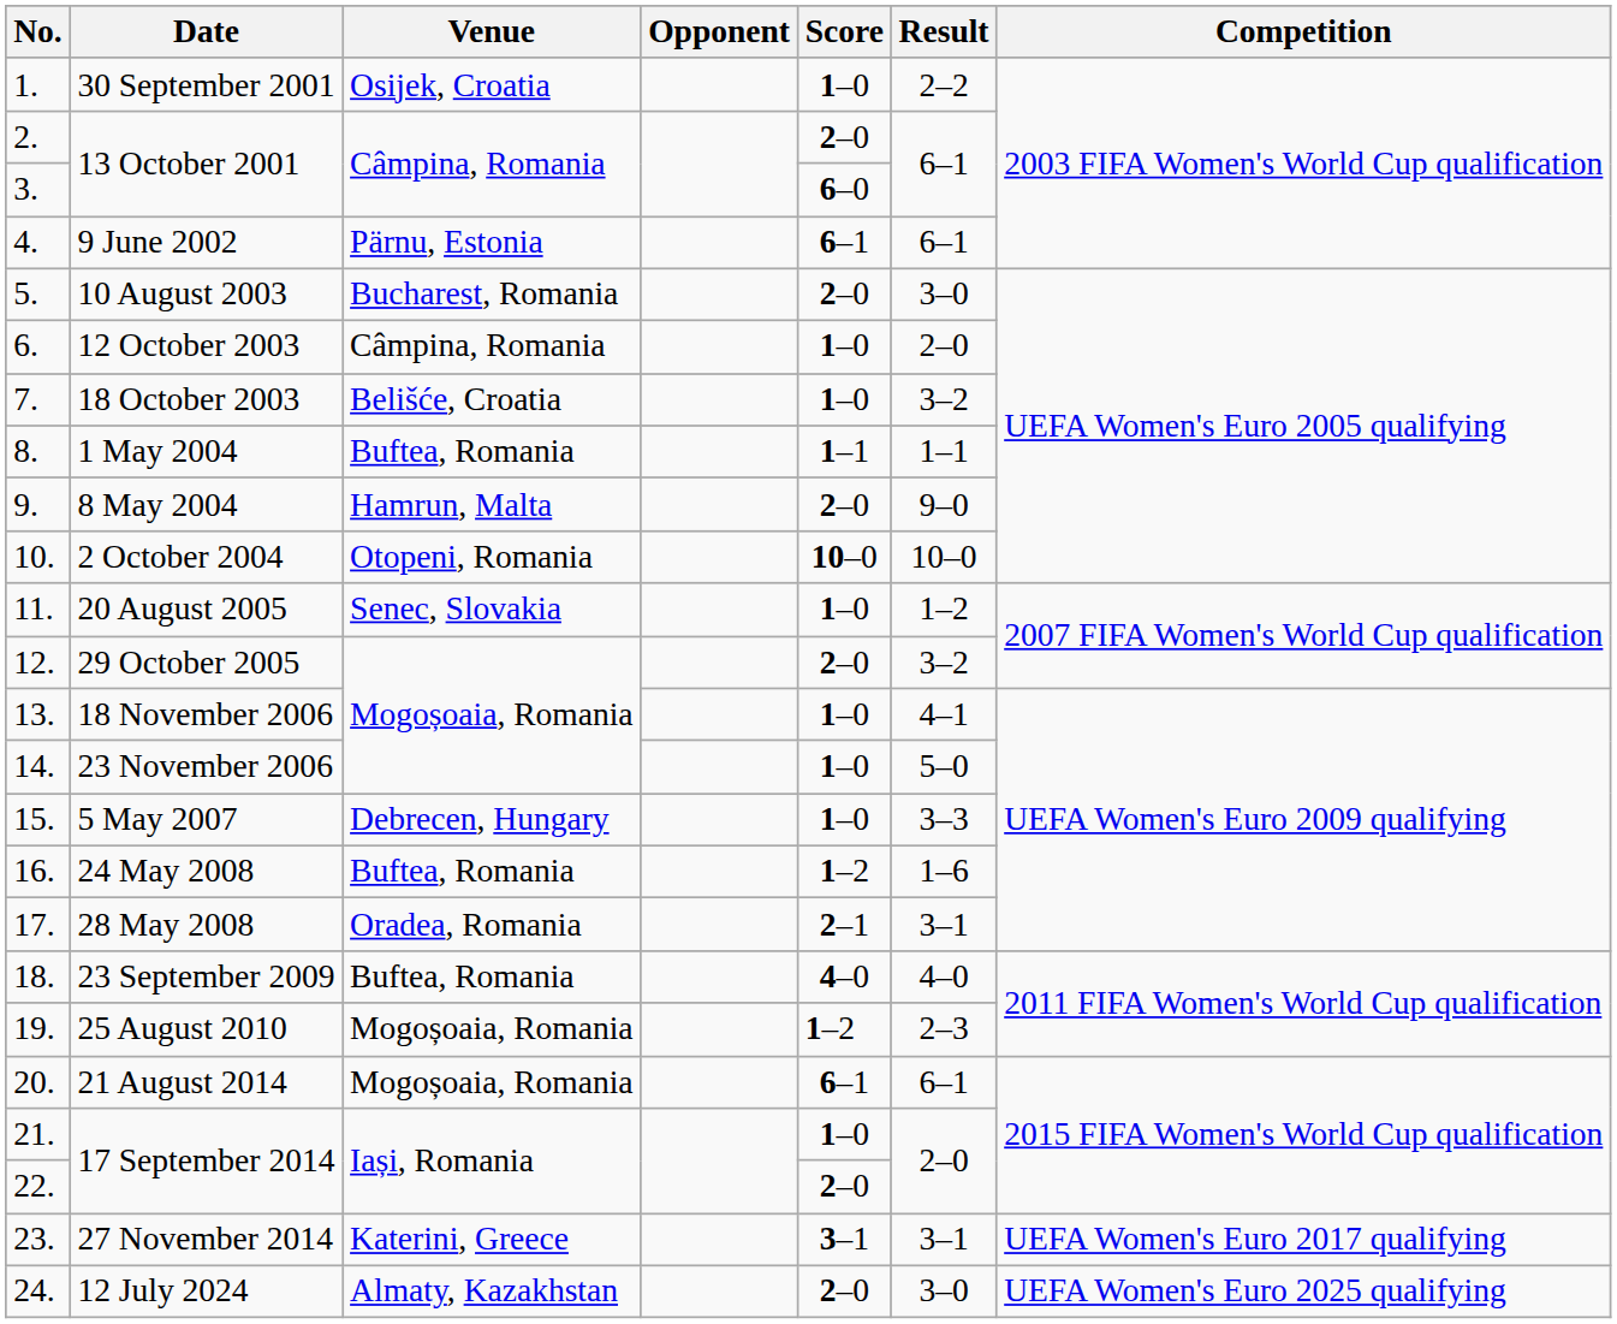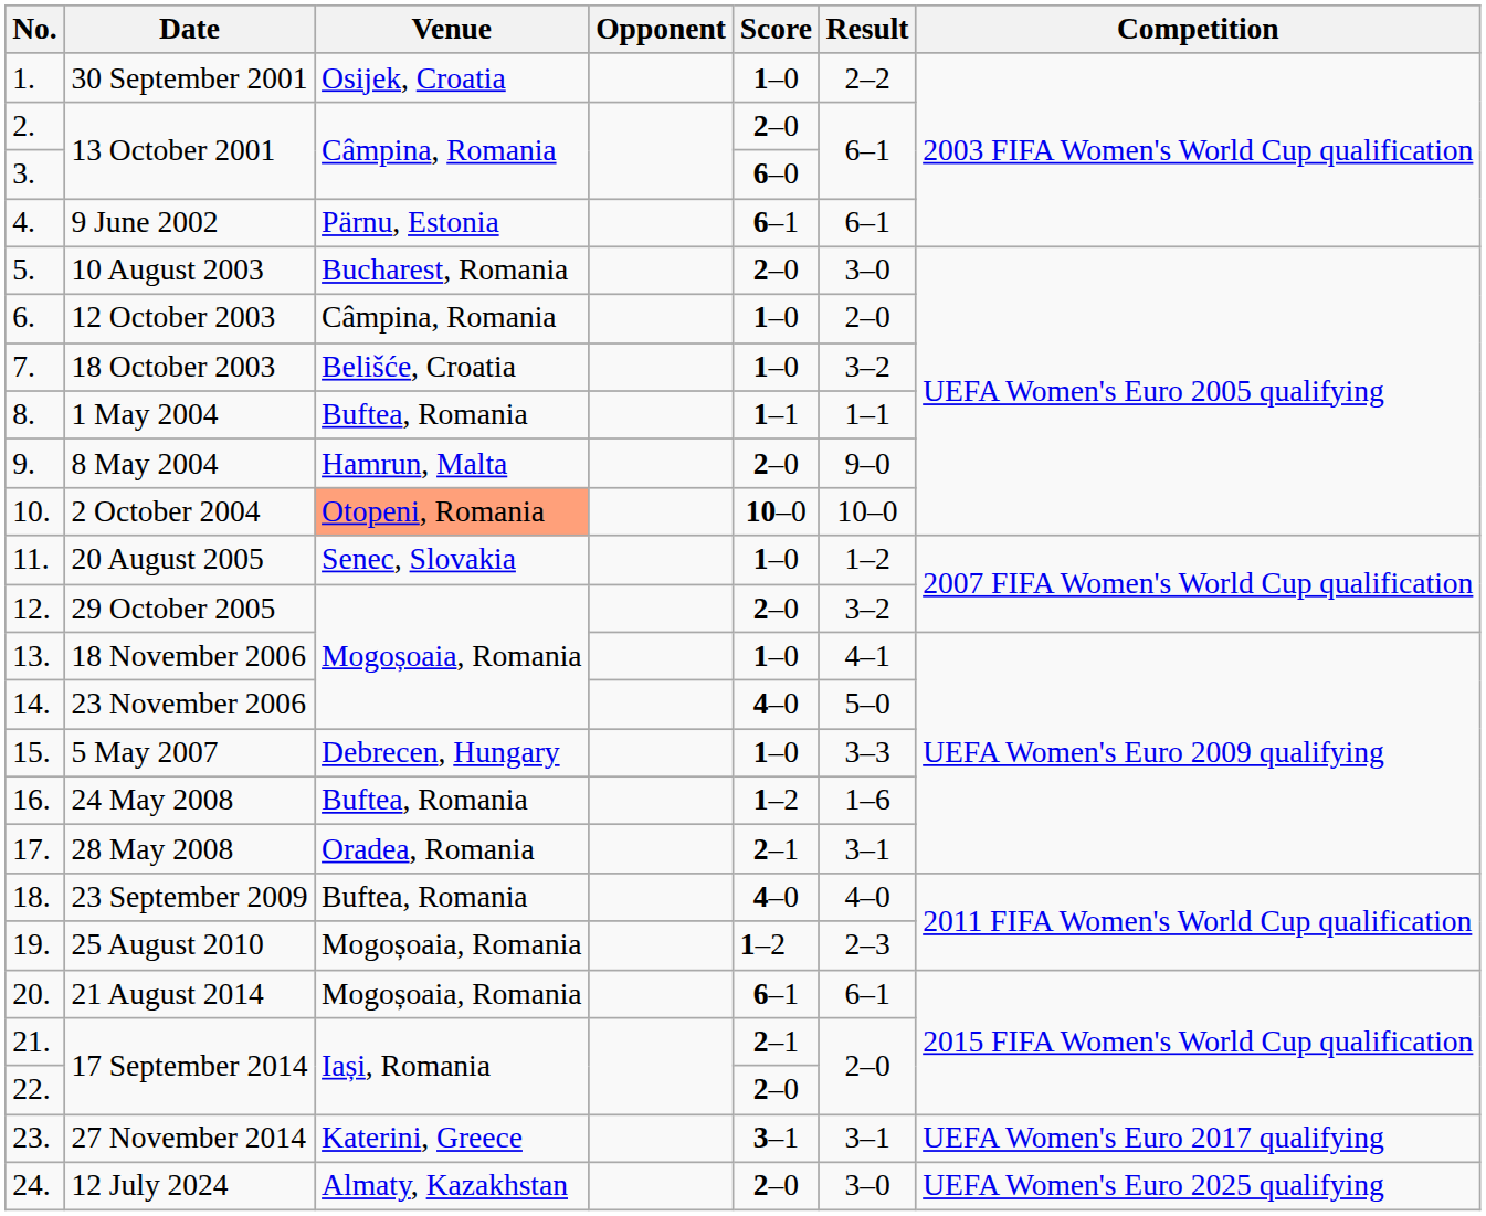2 October 2004 | Venue: no background -> lightsalmon background
23 November 2006 | Score: 1–0 -> 4–0
21. / 17 September 2014 | Score: 1–0 -> 2–1
